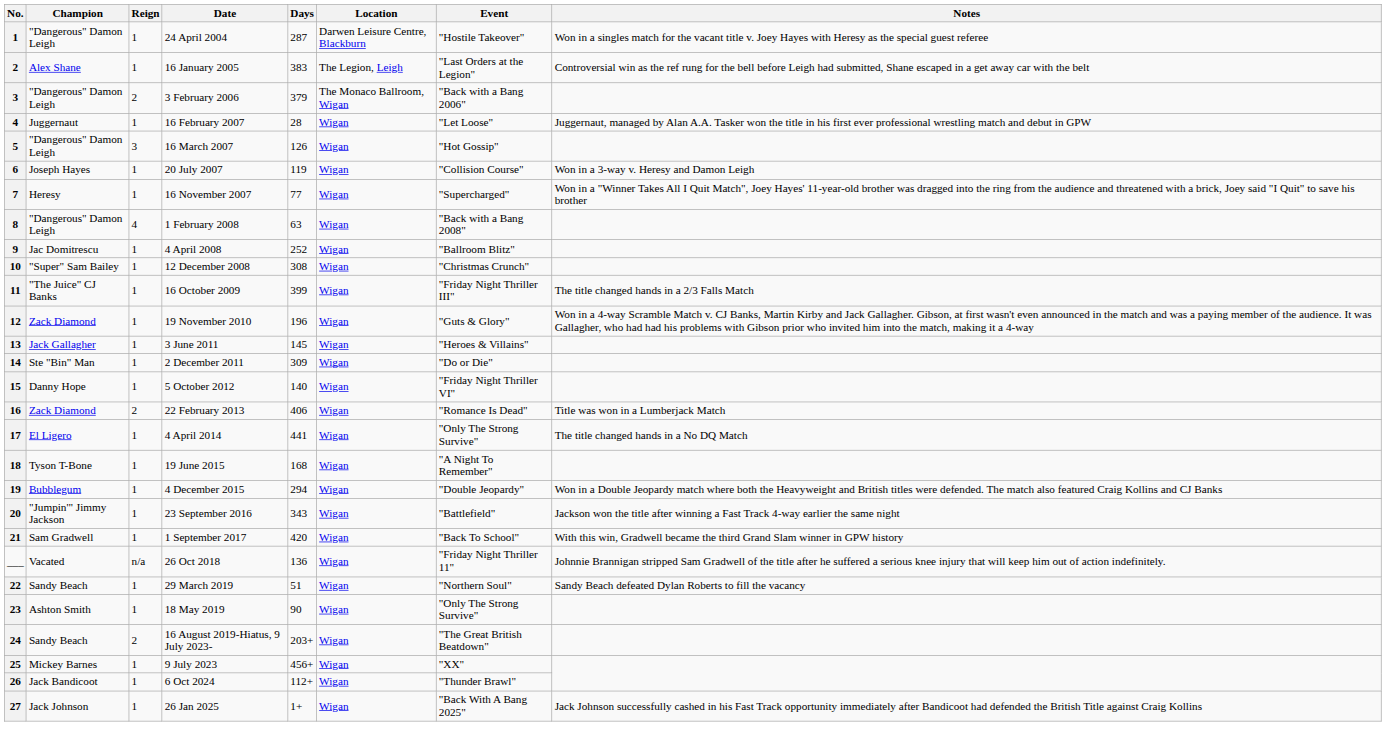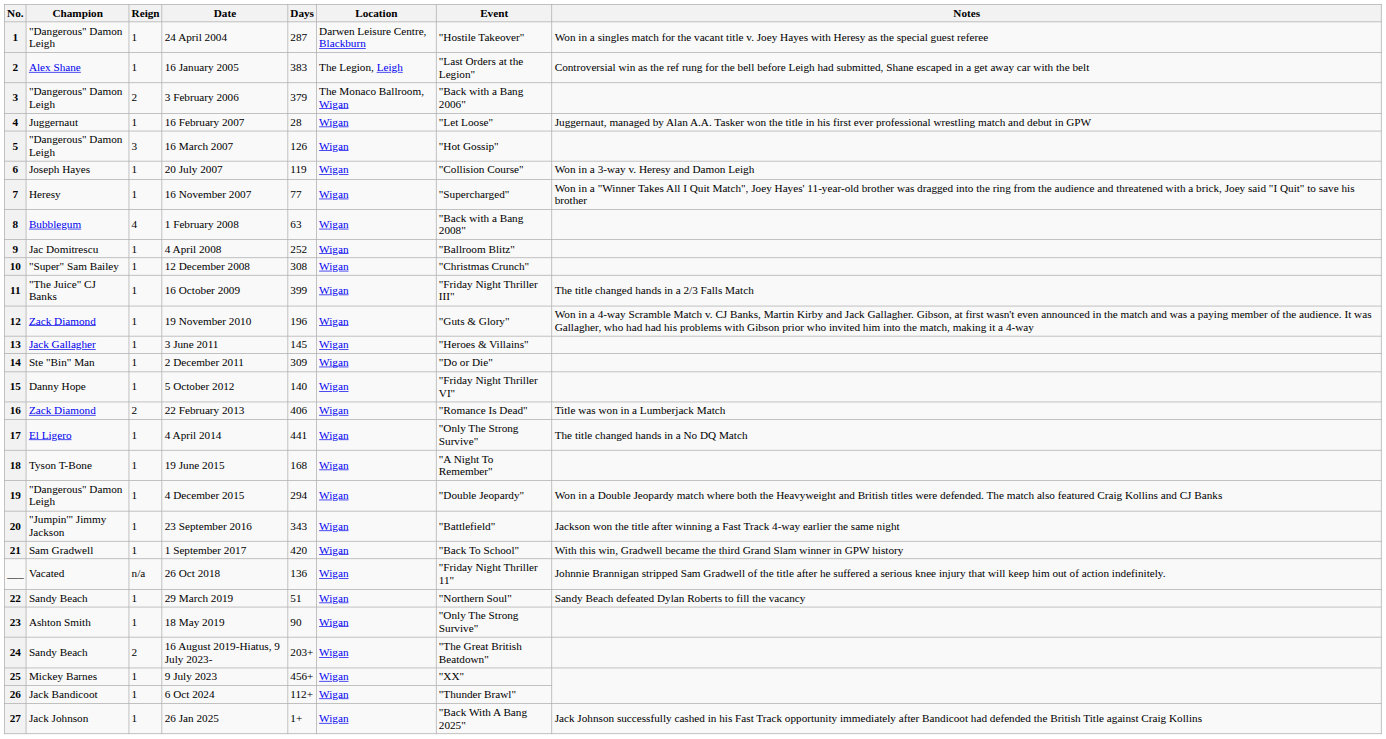1 February 2008 | Champion: "Dangerous" Damon Leigh -> Bubblegum
4 December 2015 | Champion: Bubblegum -> "Dangerous" Damon Leigh
